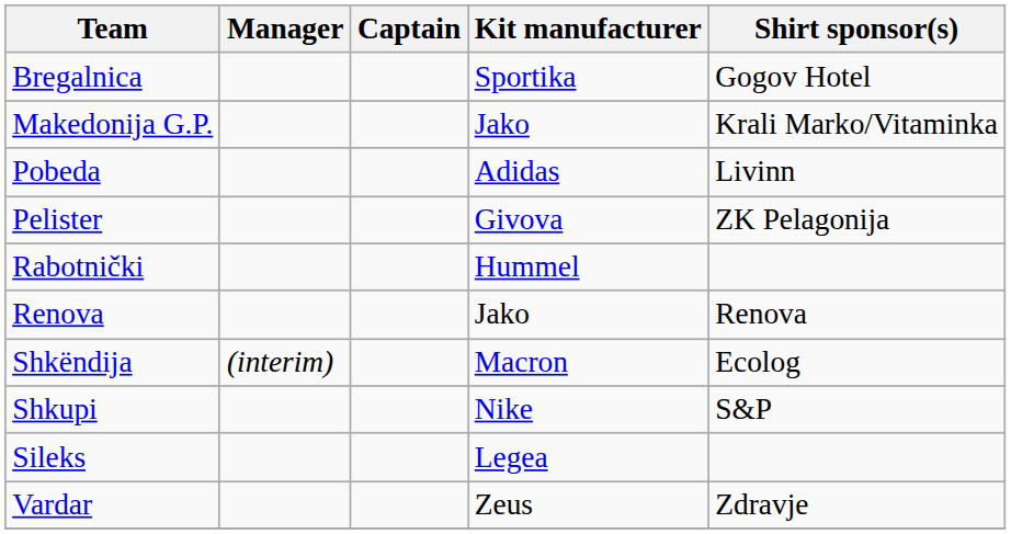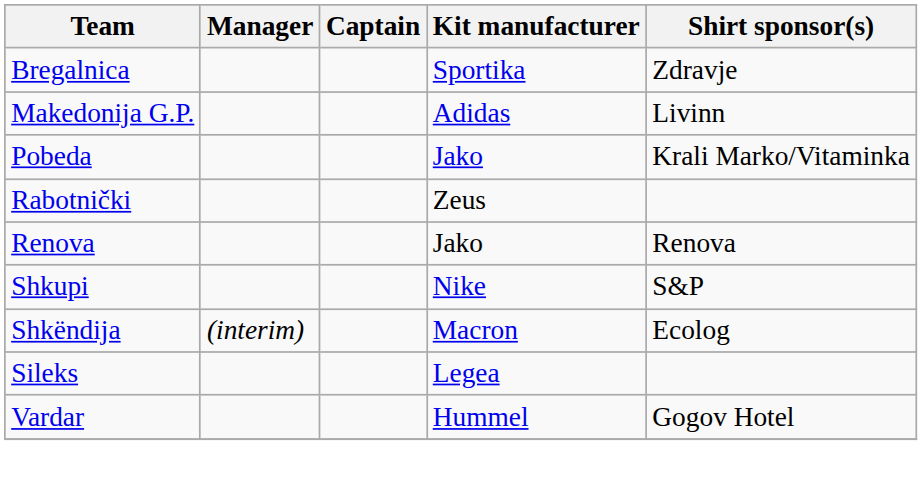Bregalnica | Shirt sponsor(s): Gogov Hotel -> Zdravje
Makedonija G.P. | Kit manufacturer: Jako -> Adidas
Makedonija G.P. | Shirt sponsor(s): Krali Marko/Vitaminka -> Livinn
Pobeda | Kit manufacturer: Adidas -> Jako
Pobeda | Shirt sponsor(s): Livinn -> Krali Marko/Vitaminka
- row: Pelister | Givova | ZK Pelagonija
Rabotnički | Kit manufacturer: Hummel -> Zeus
rows swapped: Shkëndija <-> Shkupi
Vardar | Kit manufacturer: Zeus -> Hummel
Vardar | Shirt sponsor(s): Zdravje -> Gogov Hotel
